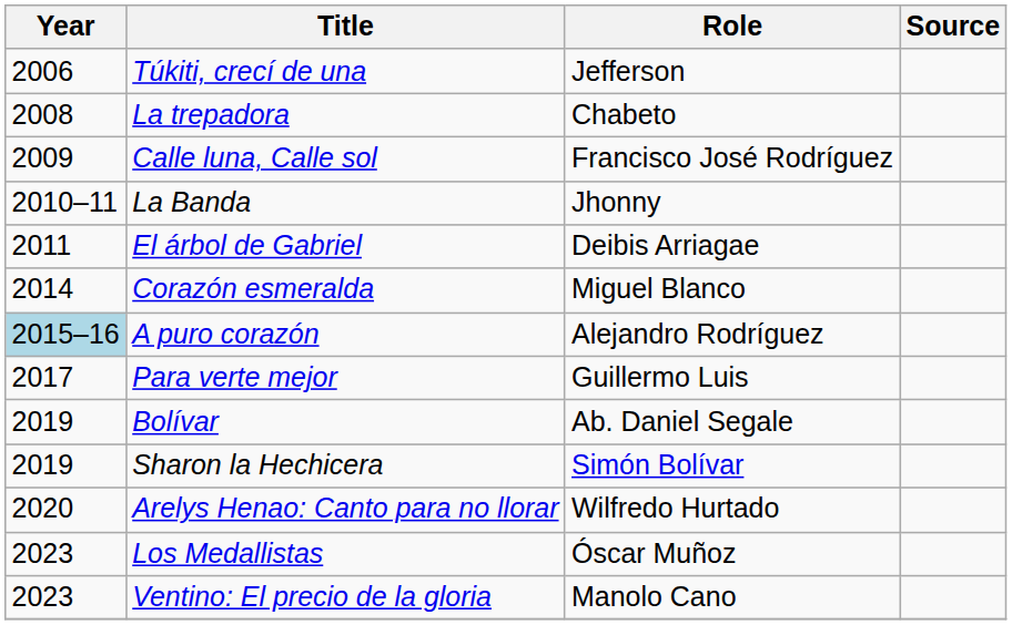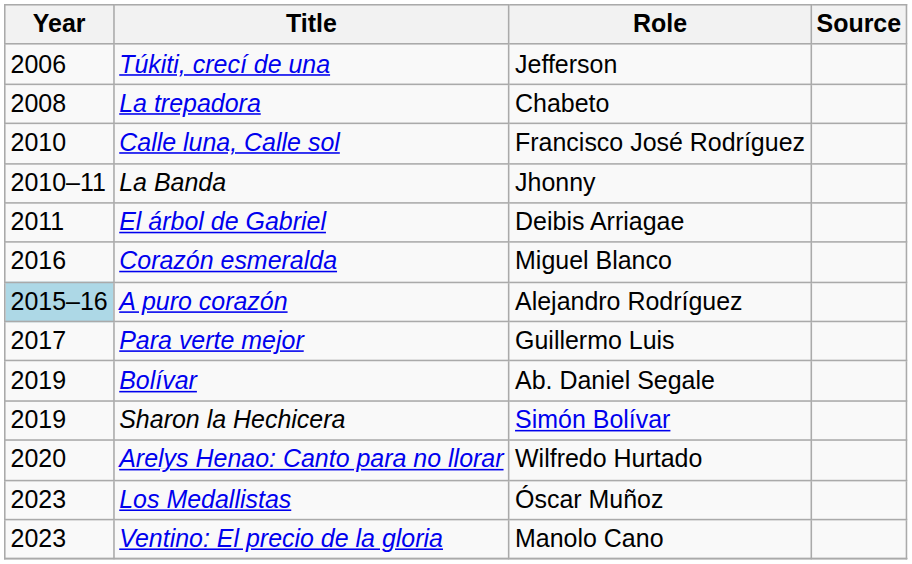Calle luna, Calle sol | Year: 2009 -> 2010
Corazón esmeralda | Year: 2014 -> 2016
